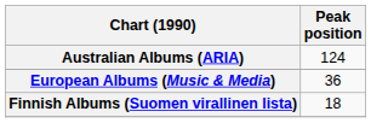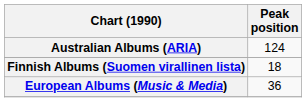rows swapped: European Albums (Music & Media) <-> Finnish Albums (Suomen virallinen lista)
